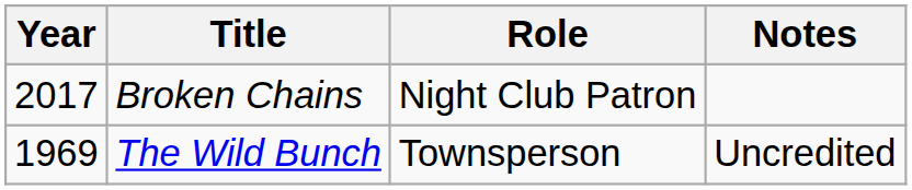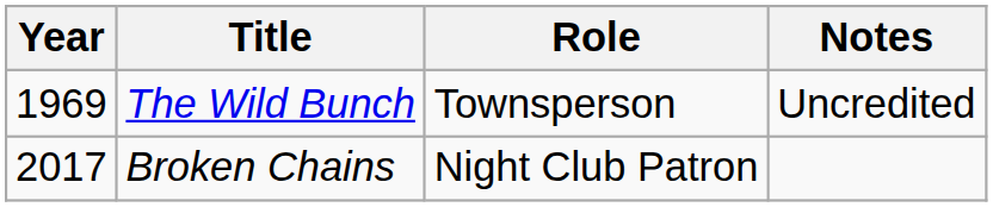rows swapped: The Wild Bunch <-> Broken Chains
